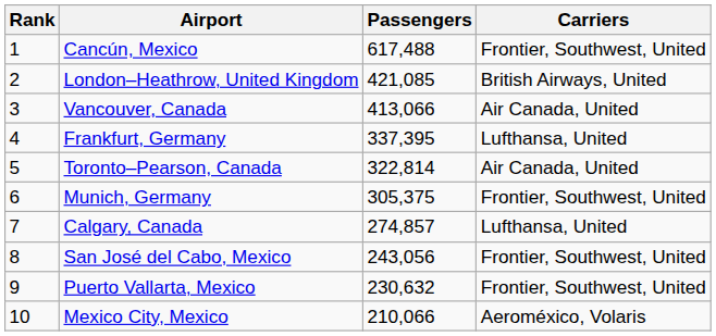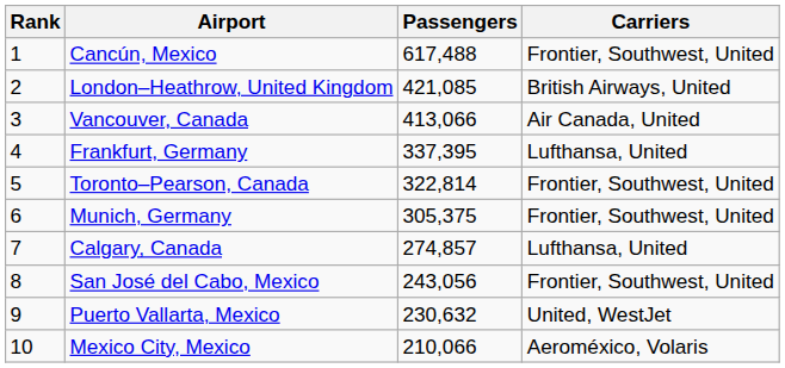Toronto–Pearson, Canada | Carriers: Air Canada, United -> Frontier, Southwest, United
Puerto Vallarta, Mexico | Carriers: Frontier, Southwest, United -> United, WestJet
